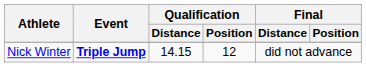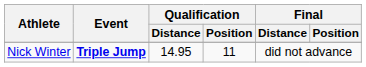Nick Winter | Qualification / Distance: 14.15 -> 14.95
Nick Winter | Qualification / Position: 12 -> 11
